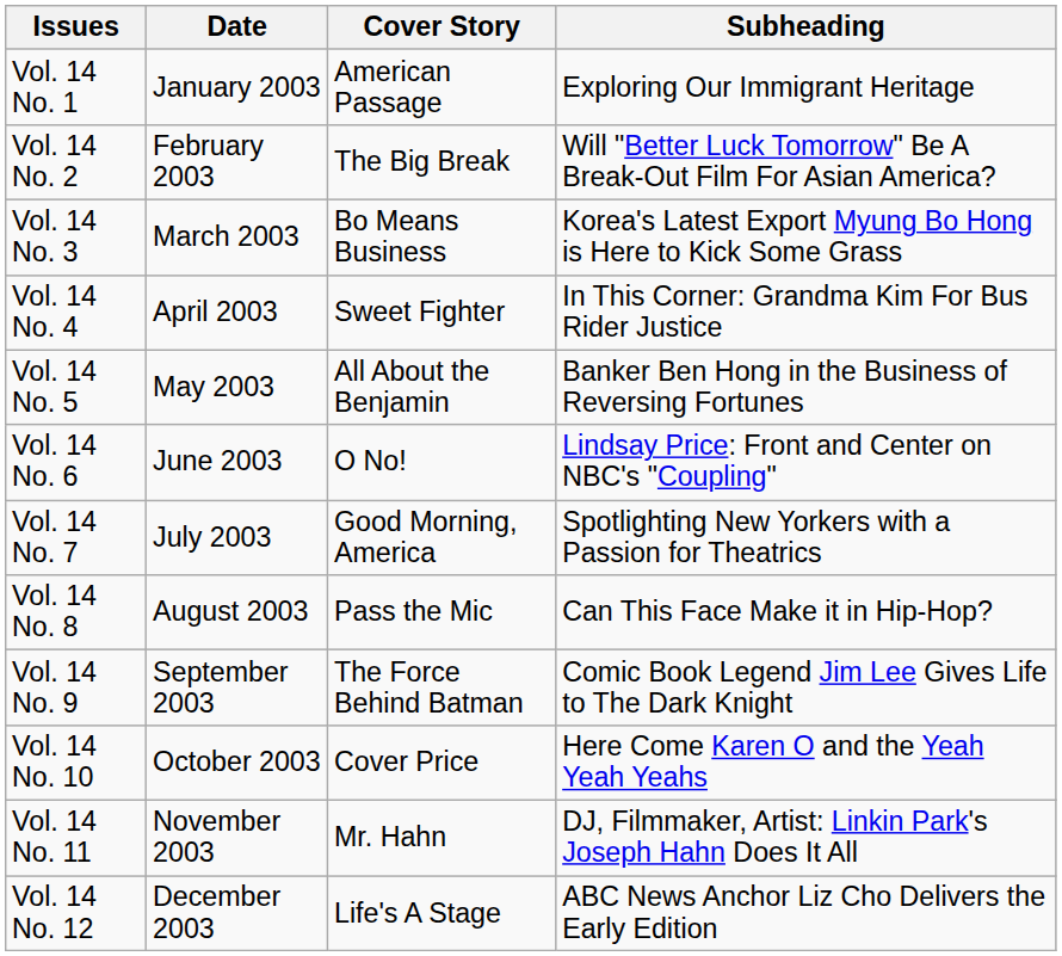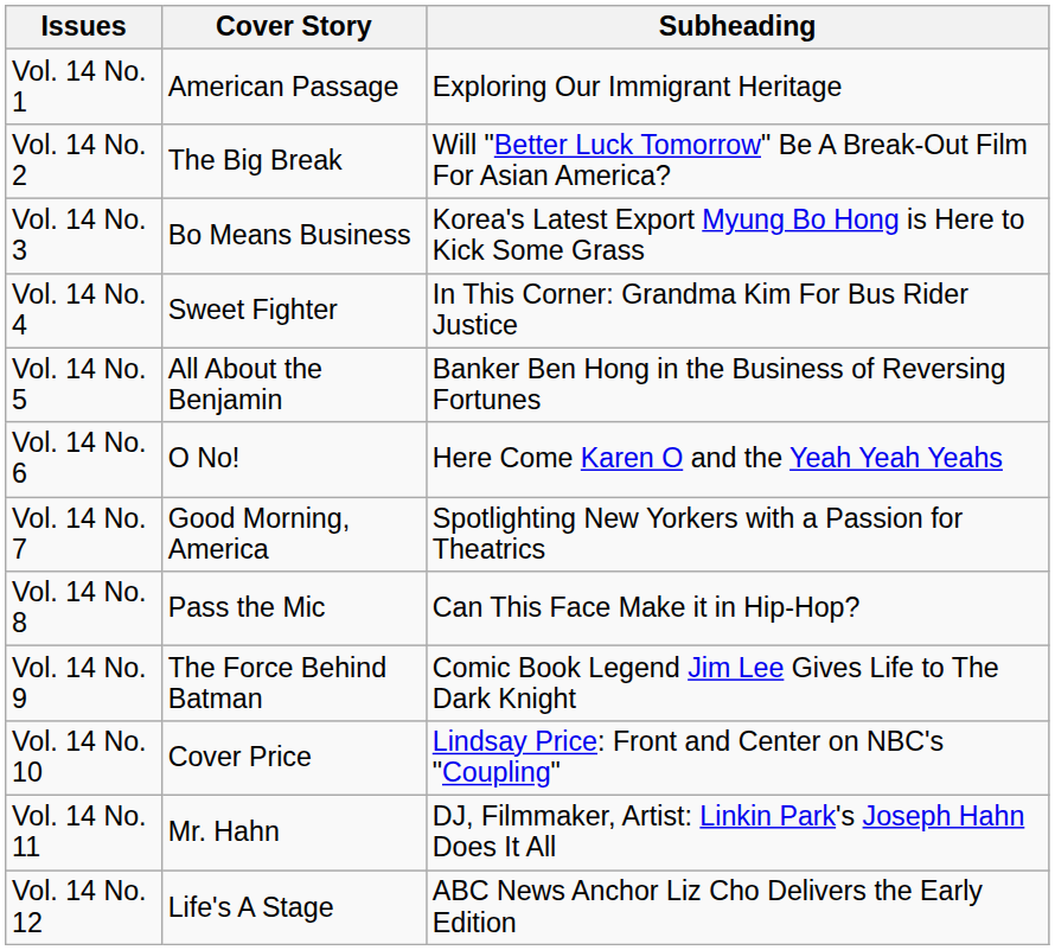- column: Date | January 2003 | February 2003 | March 2003 | April 2003 | May 2003 | June 2003 | July 2003 | August 2003 | September 2003 | October 2003 | November 2003 | December 2003
Vol. 14 No. 6 | Subheading: Lindsay Price: Front and Center on NBC's "Coupling" -> Here Come Karen O and the Yeah Yeah Yeahs
Vol. 14 No. 10 | Subheading: Here Come Karen O and the Yeah Yeah Yeahs -> Lindsay Price: Front and Center on NBC's "Coupling"
